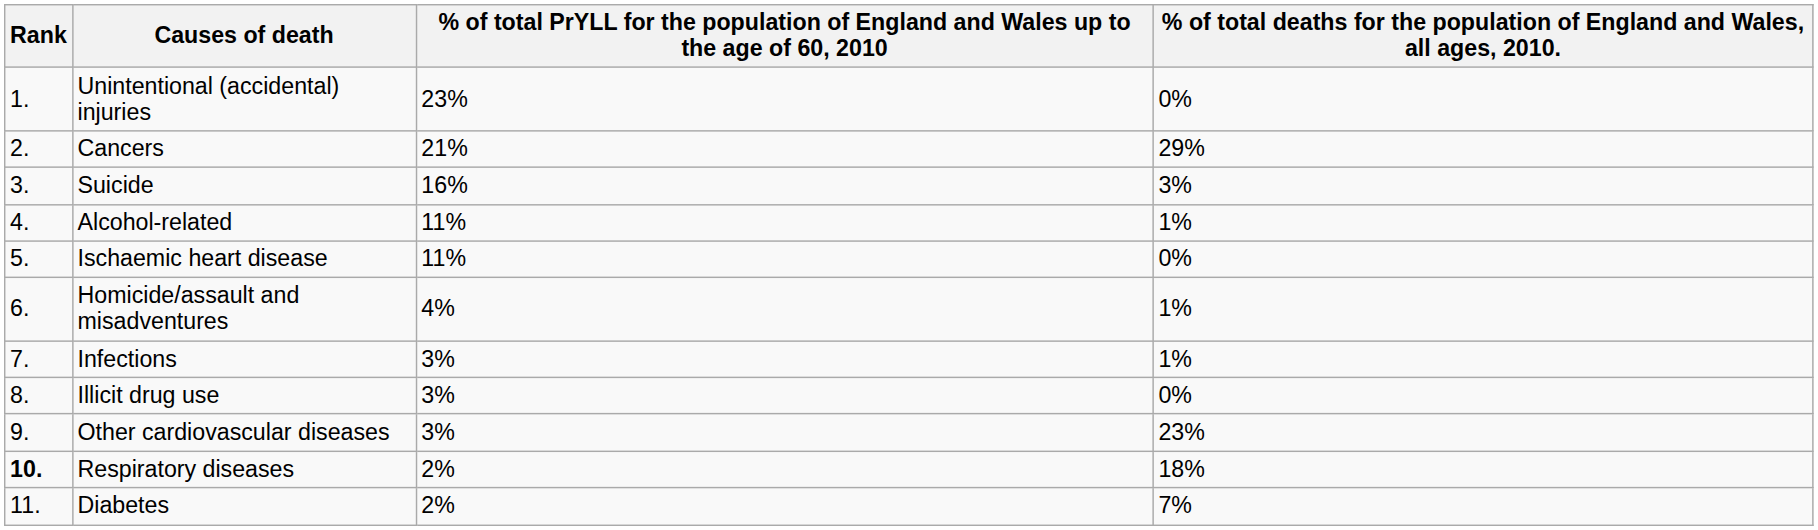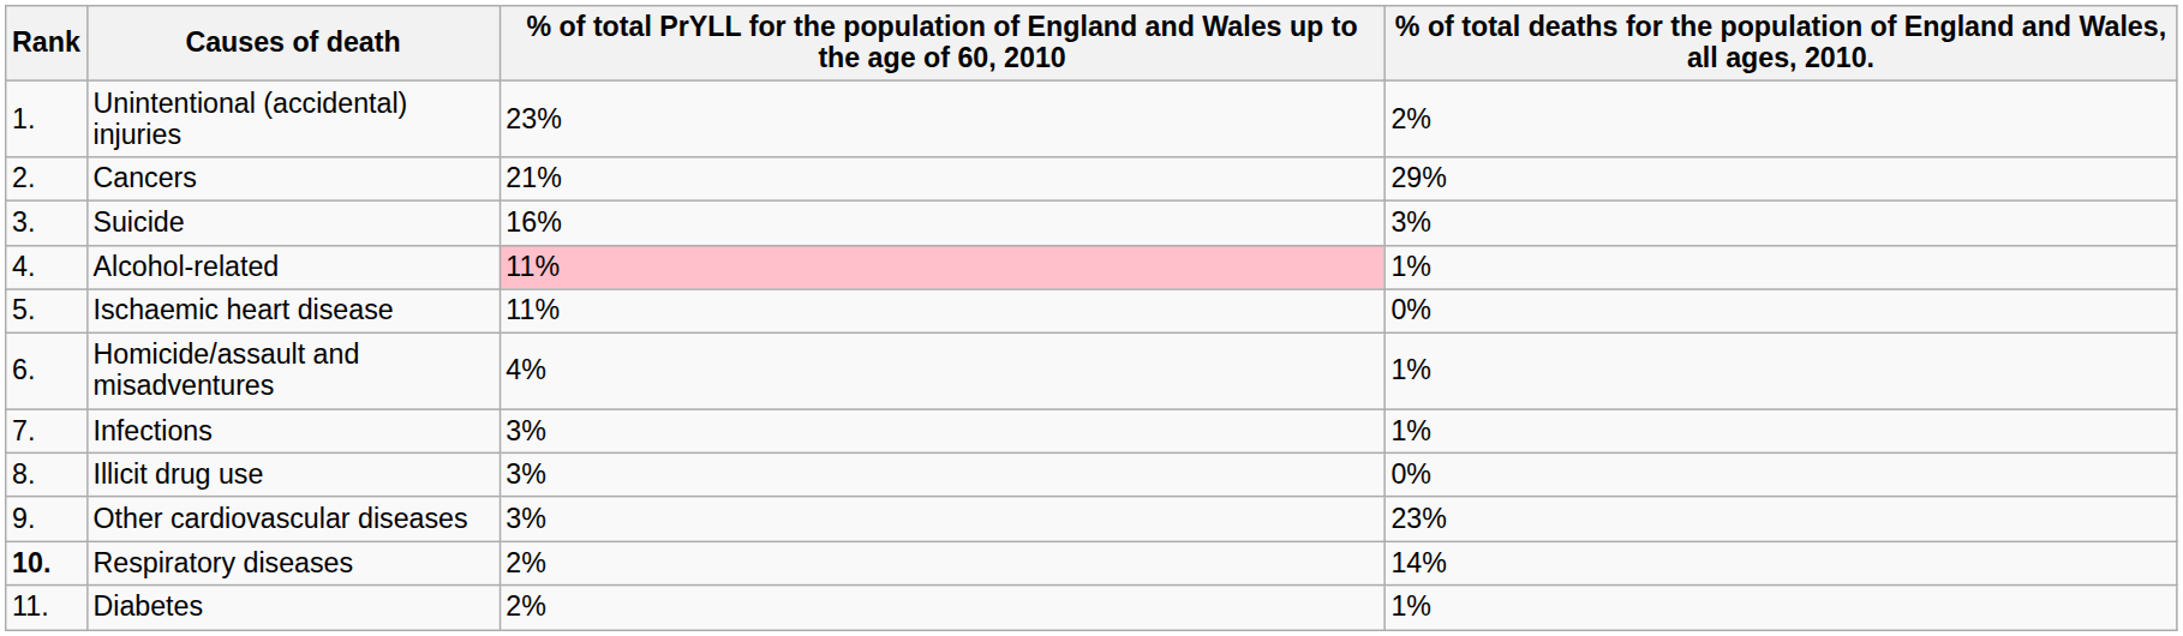Unintentional (accidental) injuries | column 4: 0% -> 2%
Alcohol-related | column 3: no background -> pink background
Respiratory diseases | column 4: 18% -> 14%
Diabetes | column 4: 7% -> 1%
